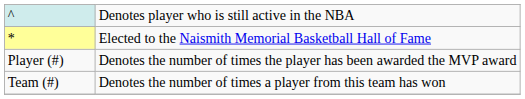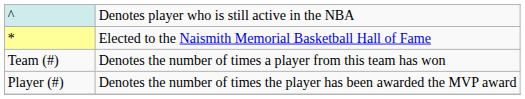rows swapped: Player (#) <-> Team (#)
